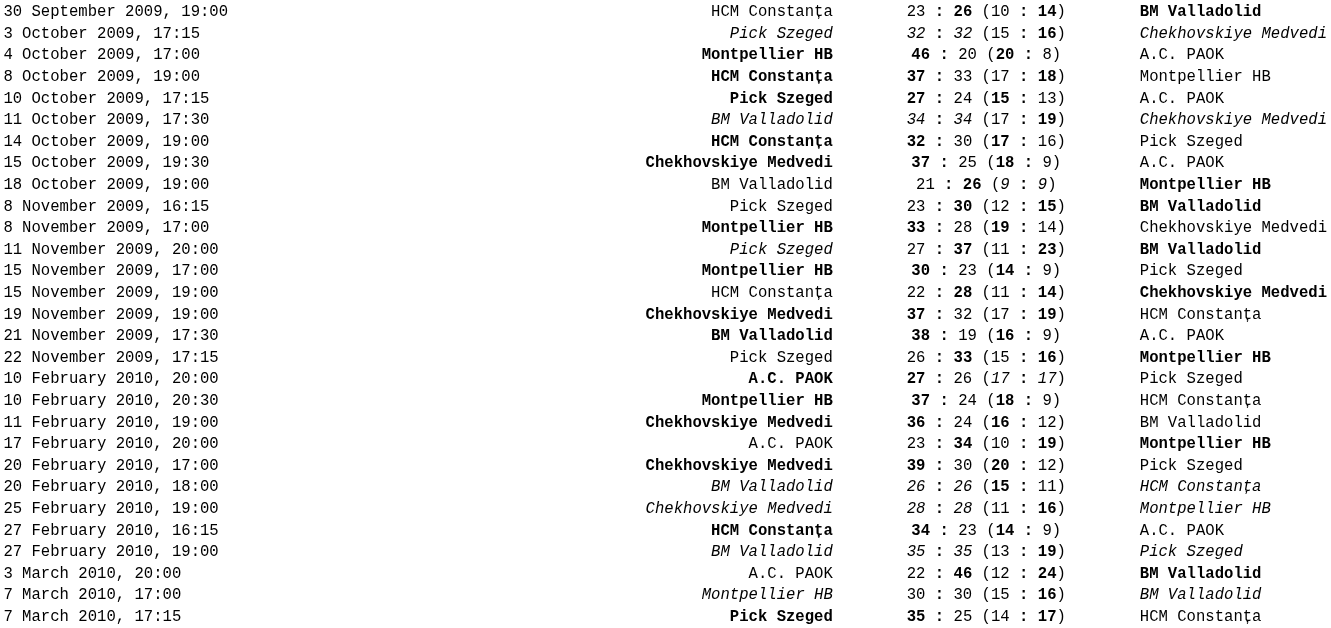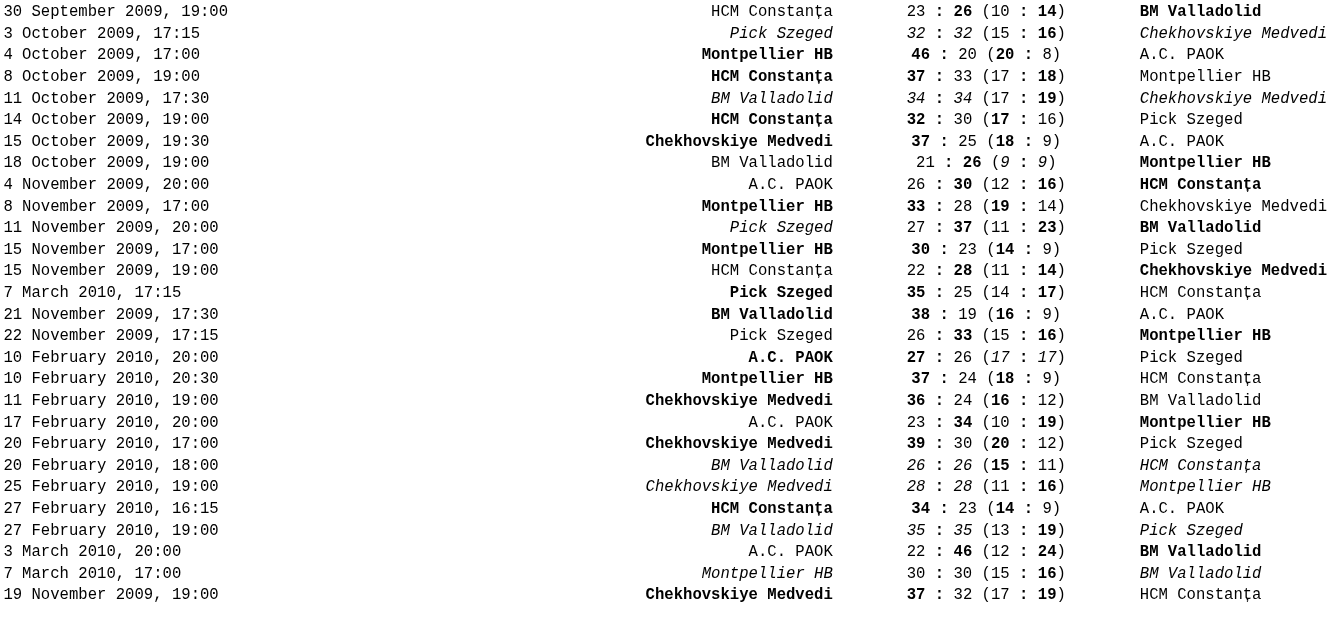- row: 10 October 2009, 17:15 | Pick Szeged | 27 : 24 (15 : 13) | A.C. PAOK
+ row: 4 November 2009, 20:00 | A.C. PAOK | 26 : 30 (12 : 16) | HCM Constanța
- row: 8 November 2009, 16:15 | Pick Szeged | 23 : 30 (12 : 15) | BM Valladolid
rows swapped: 19 November 2009, 19:00 <-> 7 March 2010, 17:15
